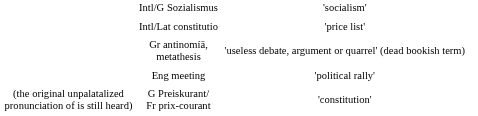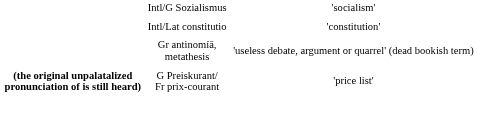Intl/Lat constitutio | column 4: 'price list' -> 'constitution'
- row: Eng meeting | 'political rally'
G Preiskurant/ Fr prix-courant | column 2: normal -> bold
G Preiskurant/ Fr prix-courant | column 4: 'constitution' -> 'price list'
